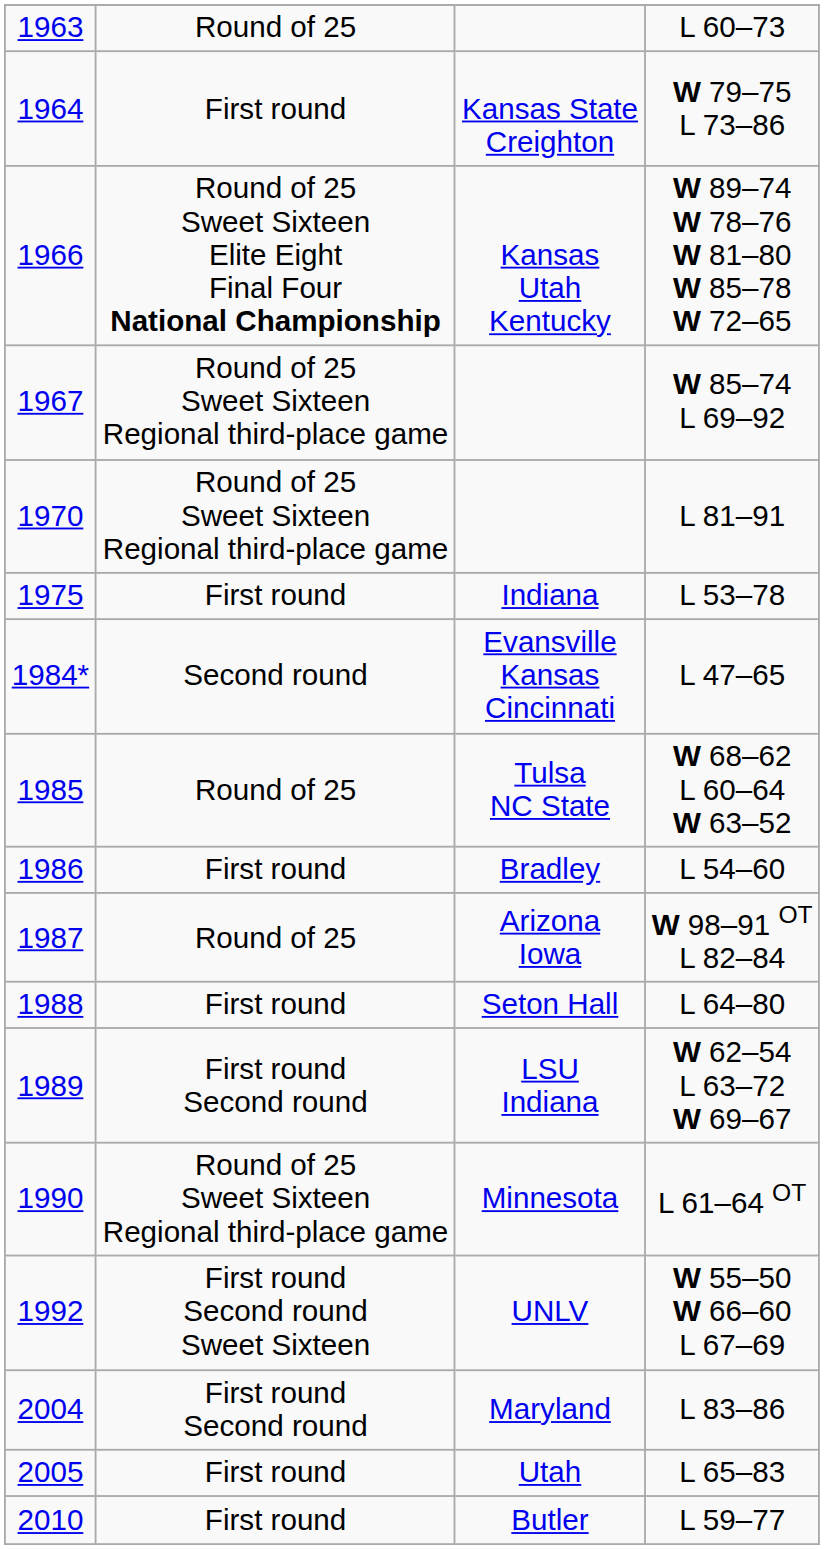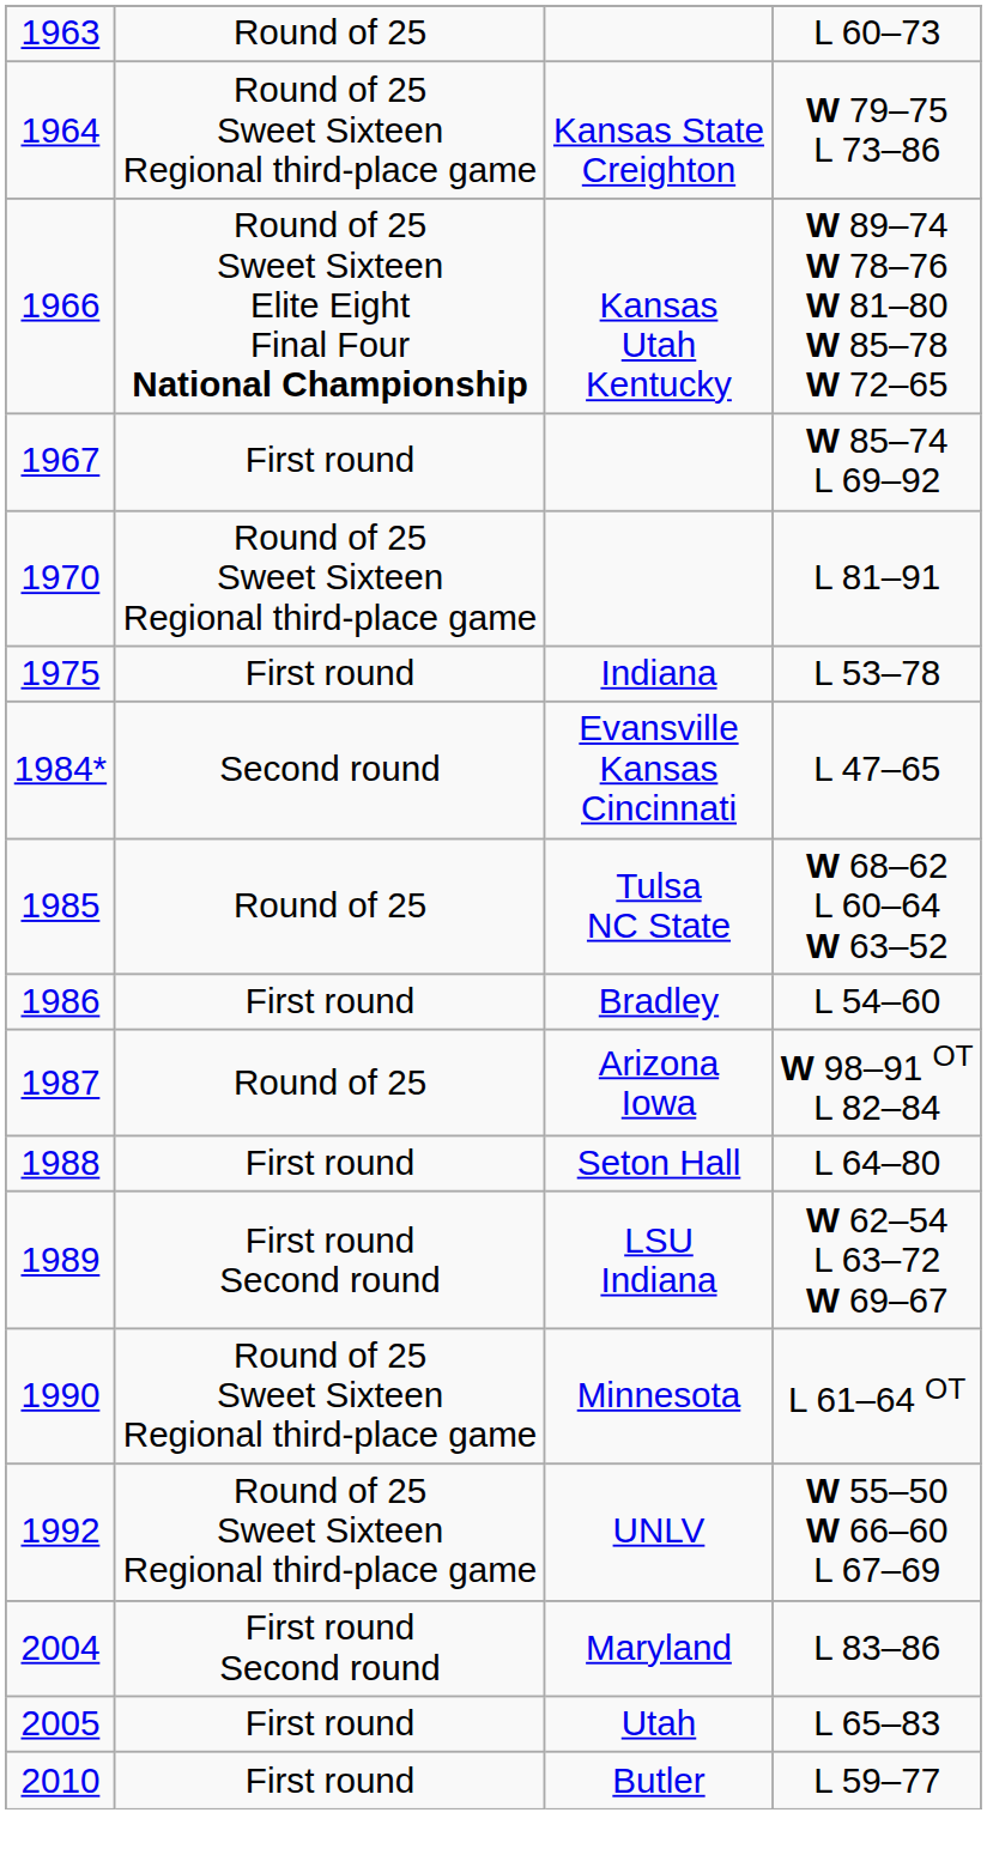1964 | column 2: First round -> Round of 25 Sweet Sixteen Regional third-place game
1967 | column 2: Round of 25 Sweet Sixteen Regional third-place game -> First round
1992 | column 2: First round Second round Sweet Sixteen -> Round of 25 Sweet Sixteen Regional third-place game
